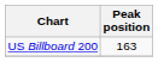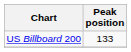US Billboard 200 | Peak position: 163 -> 133
